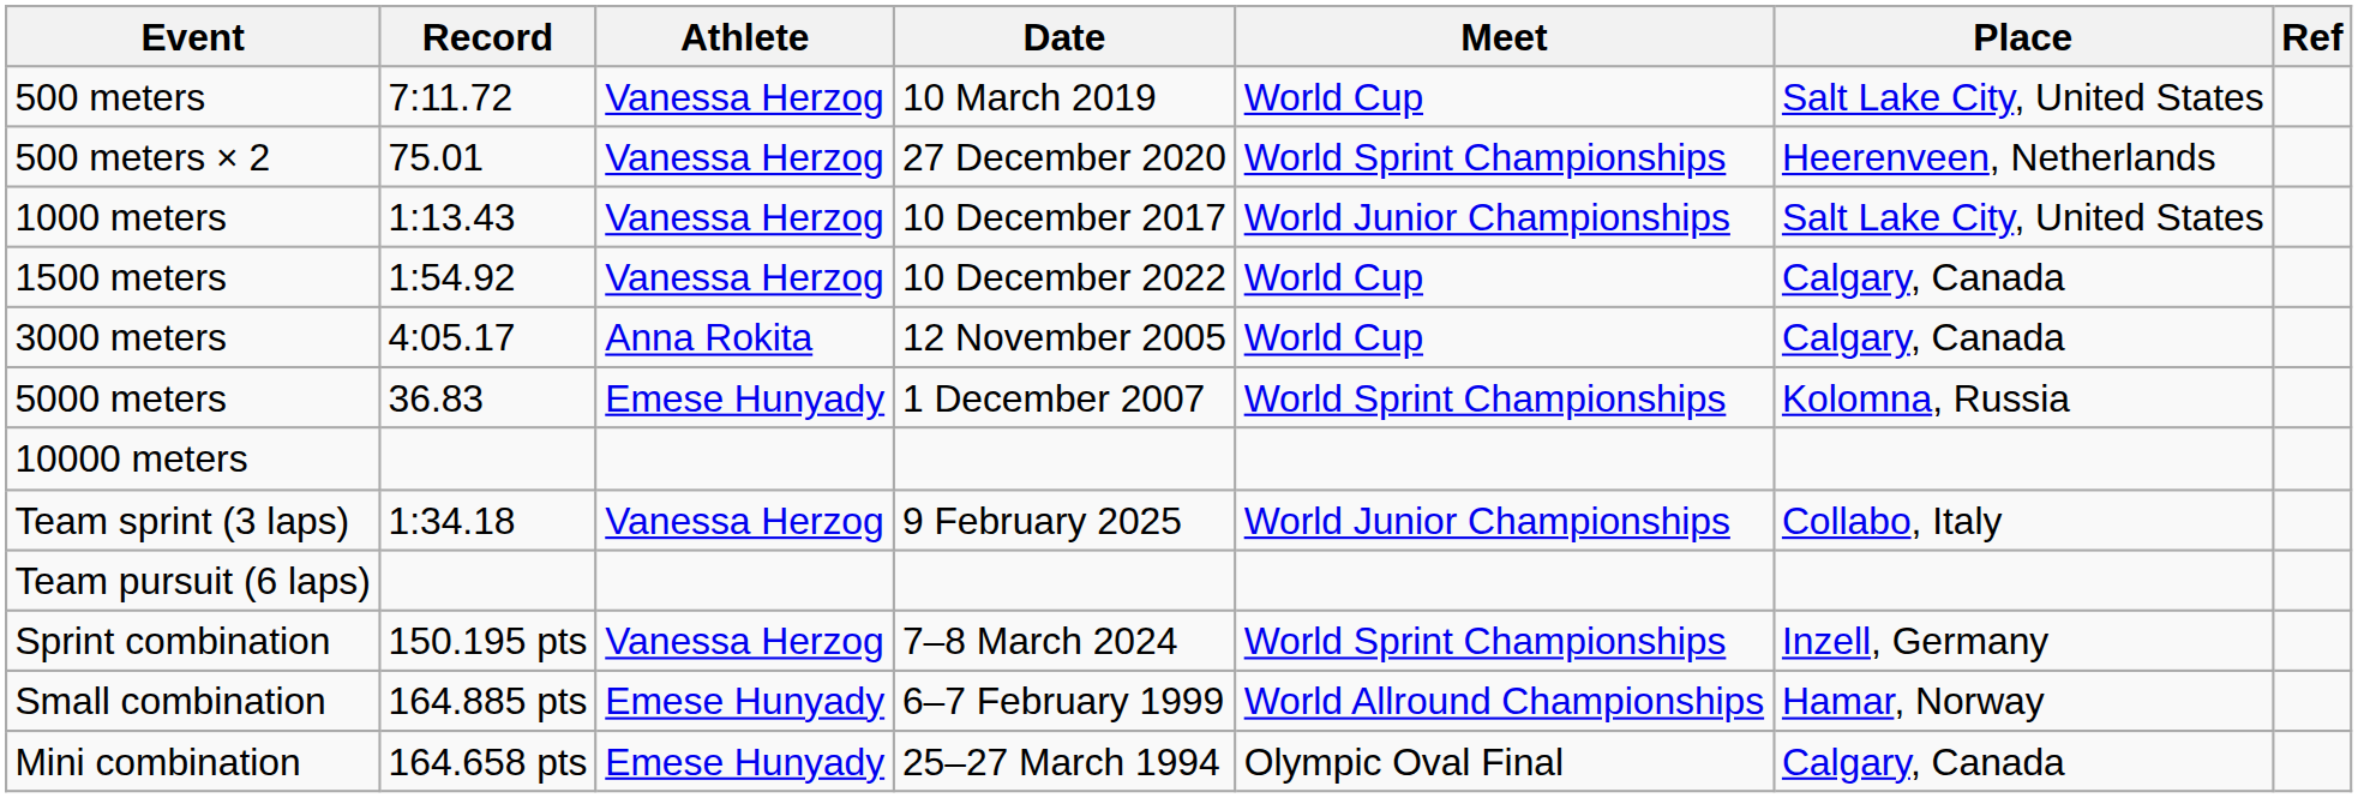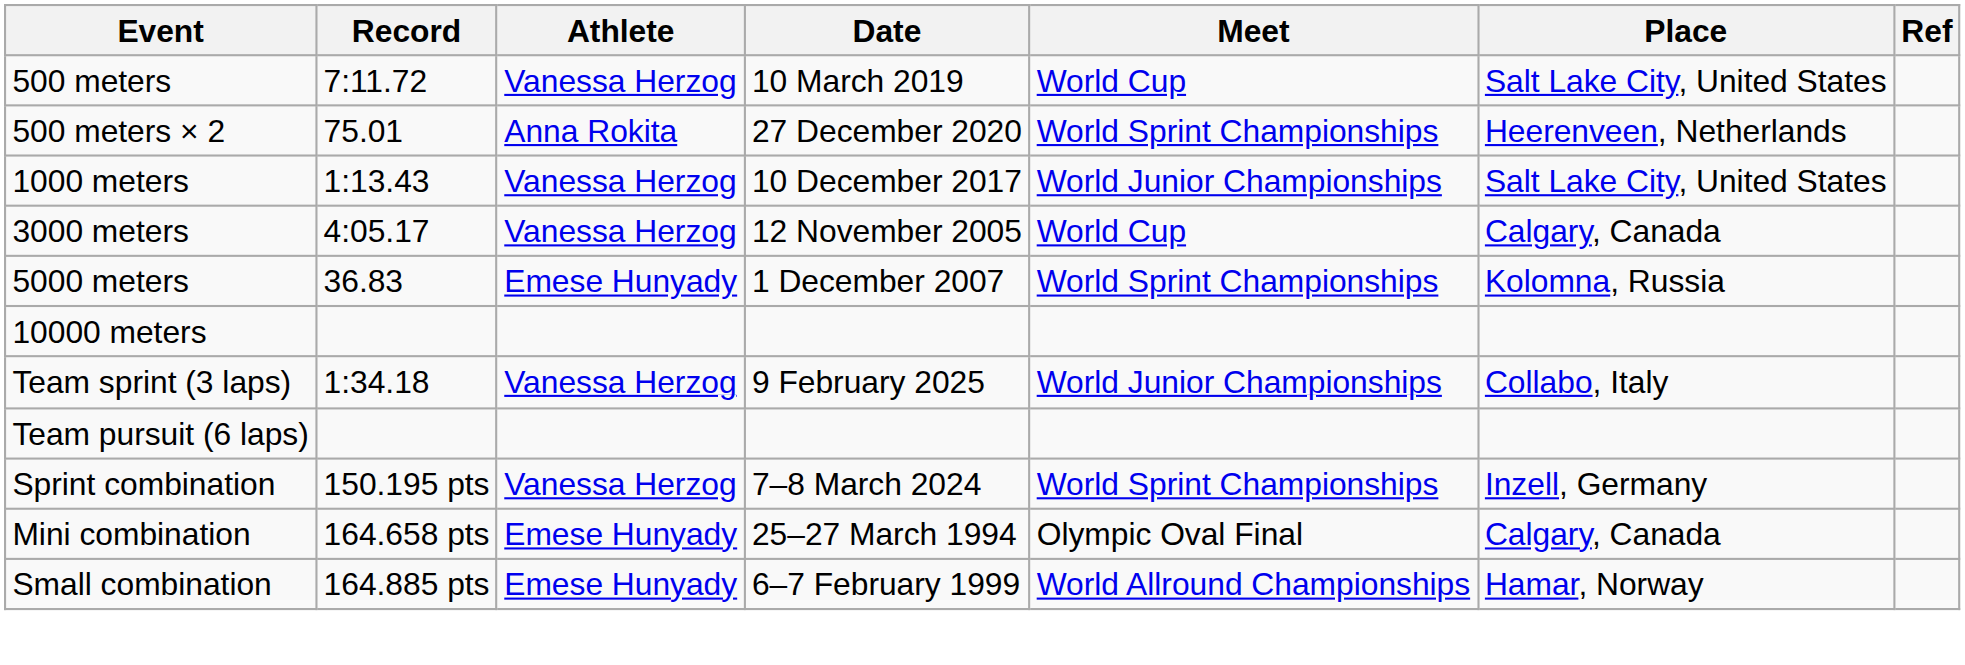500 meters × 2 | Athlete: Vanessa Herzog -> Anna Rokita
- row: 1500 meters | 1:54.92 | Vanessa Herzog | 10 December 2022 | World Cup | Calgary, Canada
3000 meters | Athlete: Anna Rokita -> Vanessa Herzog
rows swapped: Mini combination <-> Small combination
